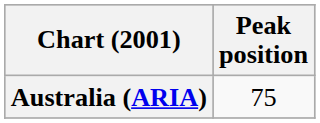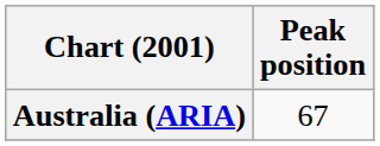Australia (ARIA) | Peak position: 75 -> 67
